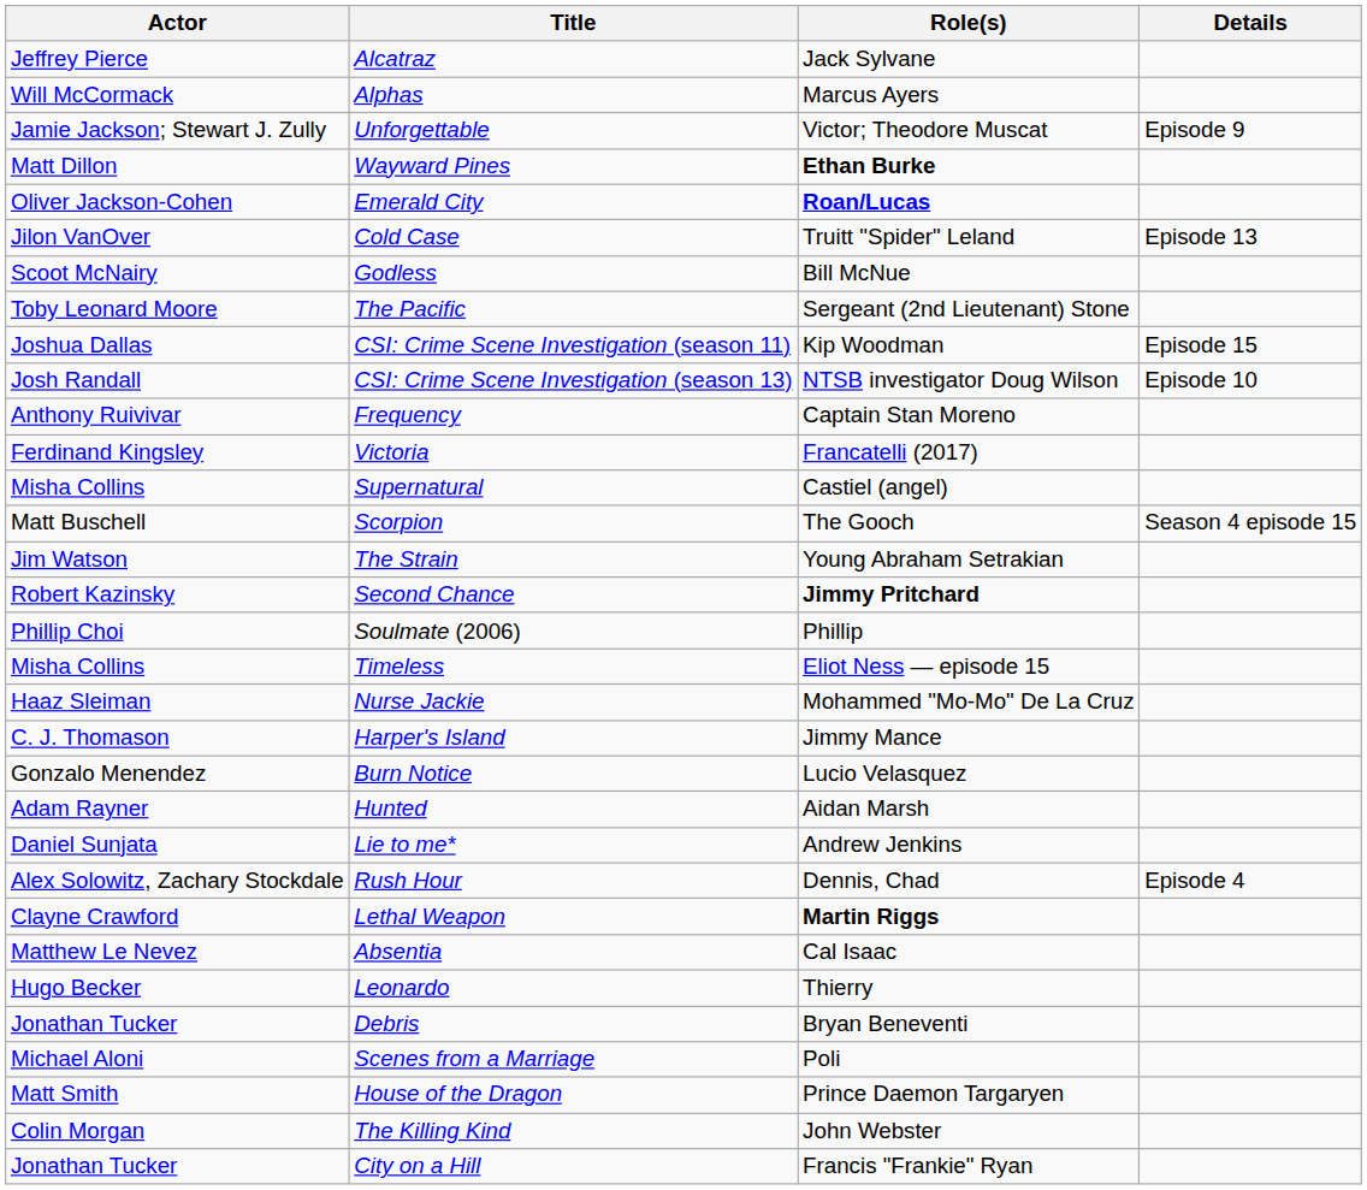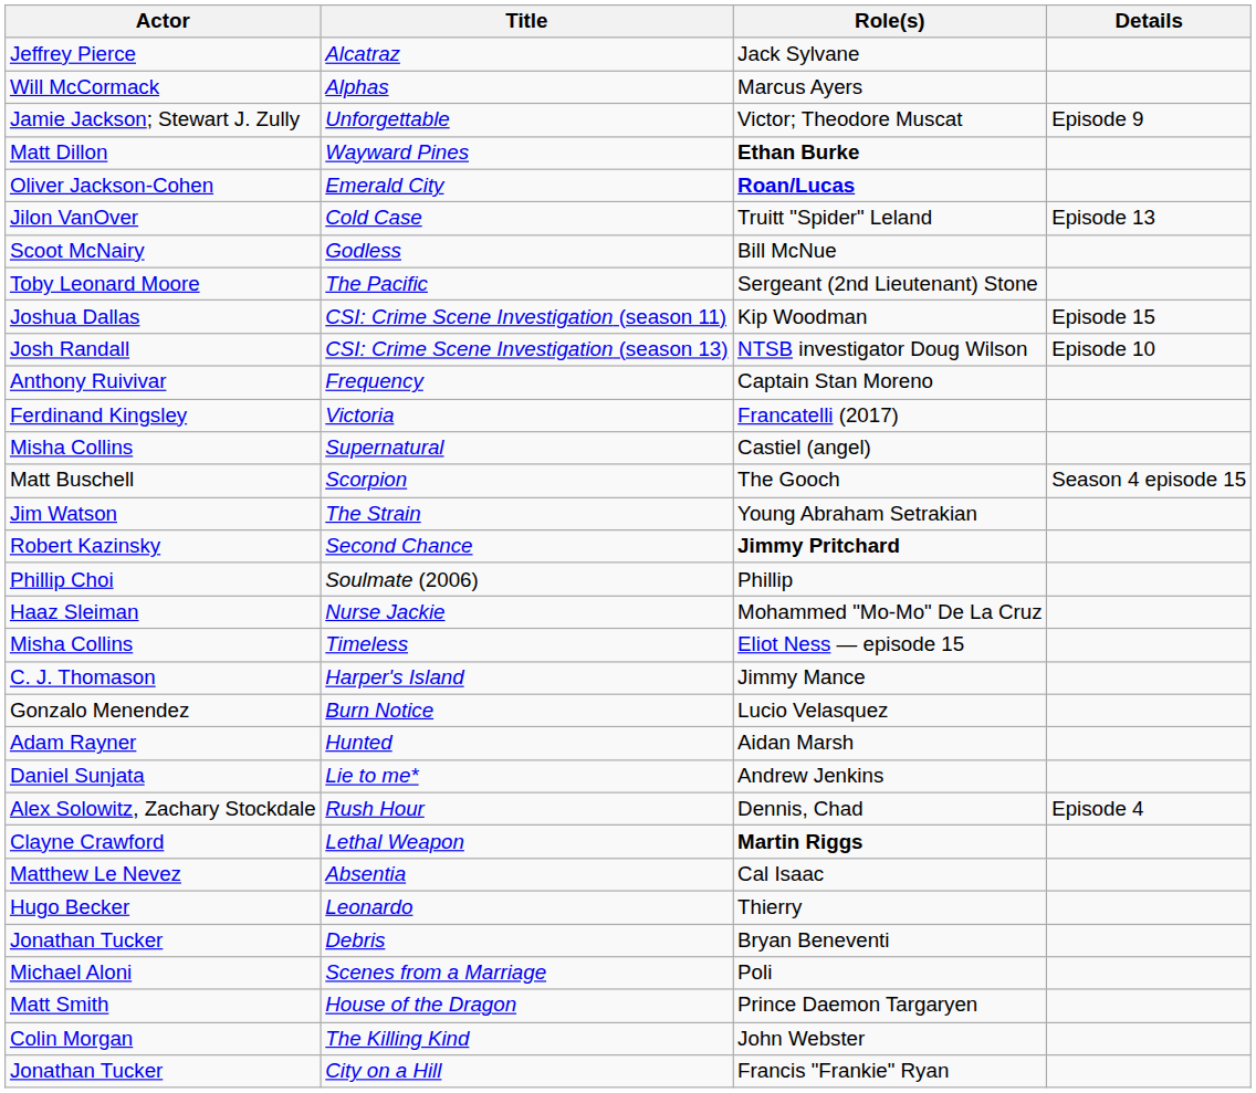rows swapped: Timeless <-> Nurse Jackie
